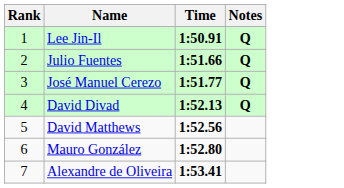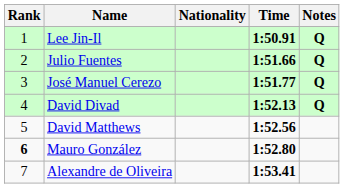+ column: Nationality
Mauro González | Rank: normal -> bold
